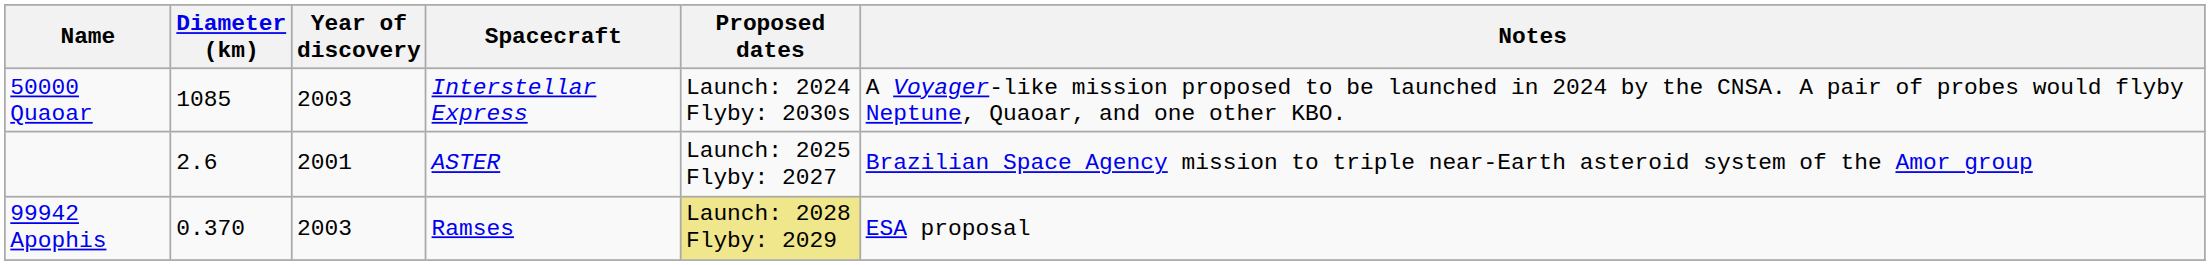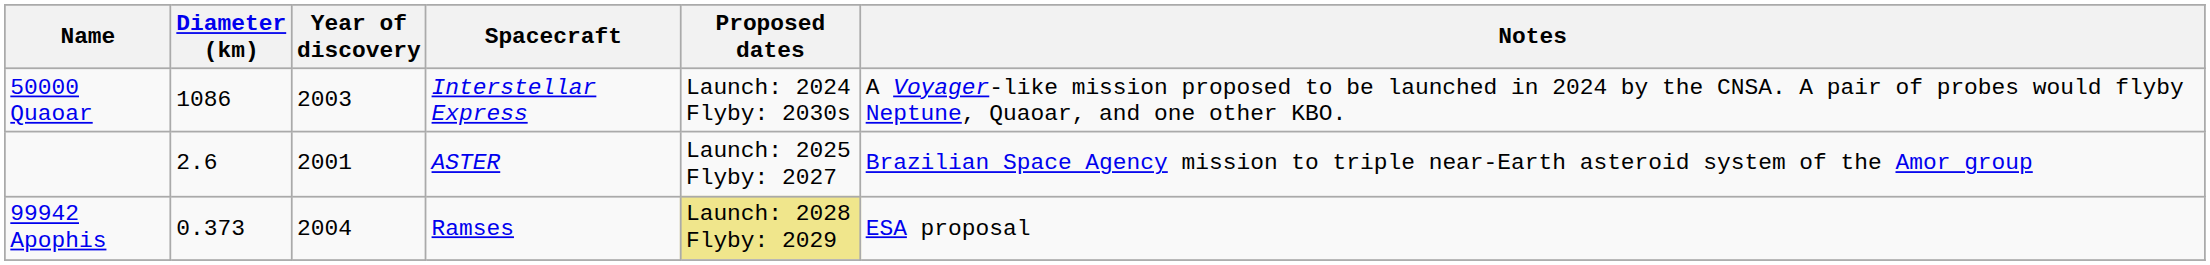50000 Quaoar | Diameter (km): 1085 -> 1086
99942 Apophis | Diameter (km): 0.370 -> 0.373
99942 Apophis | Year of discovery: 2003 -> 2004
